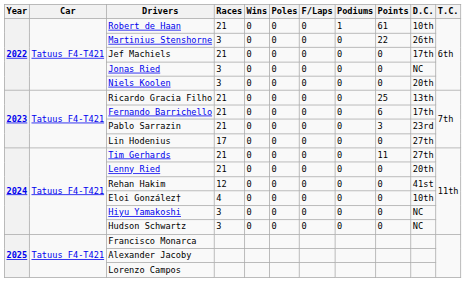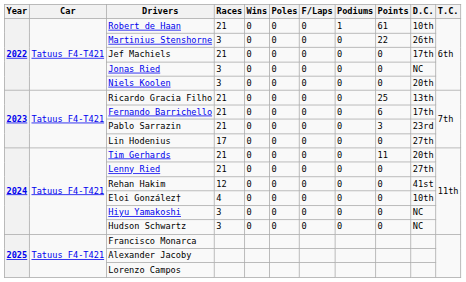Tim Gerhards | D.C.: 27th -> 20th
Lenny Ried | D.C.: 20th -> 27th
